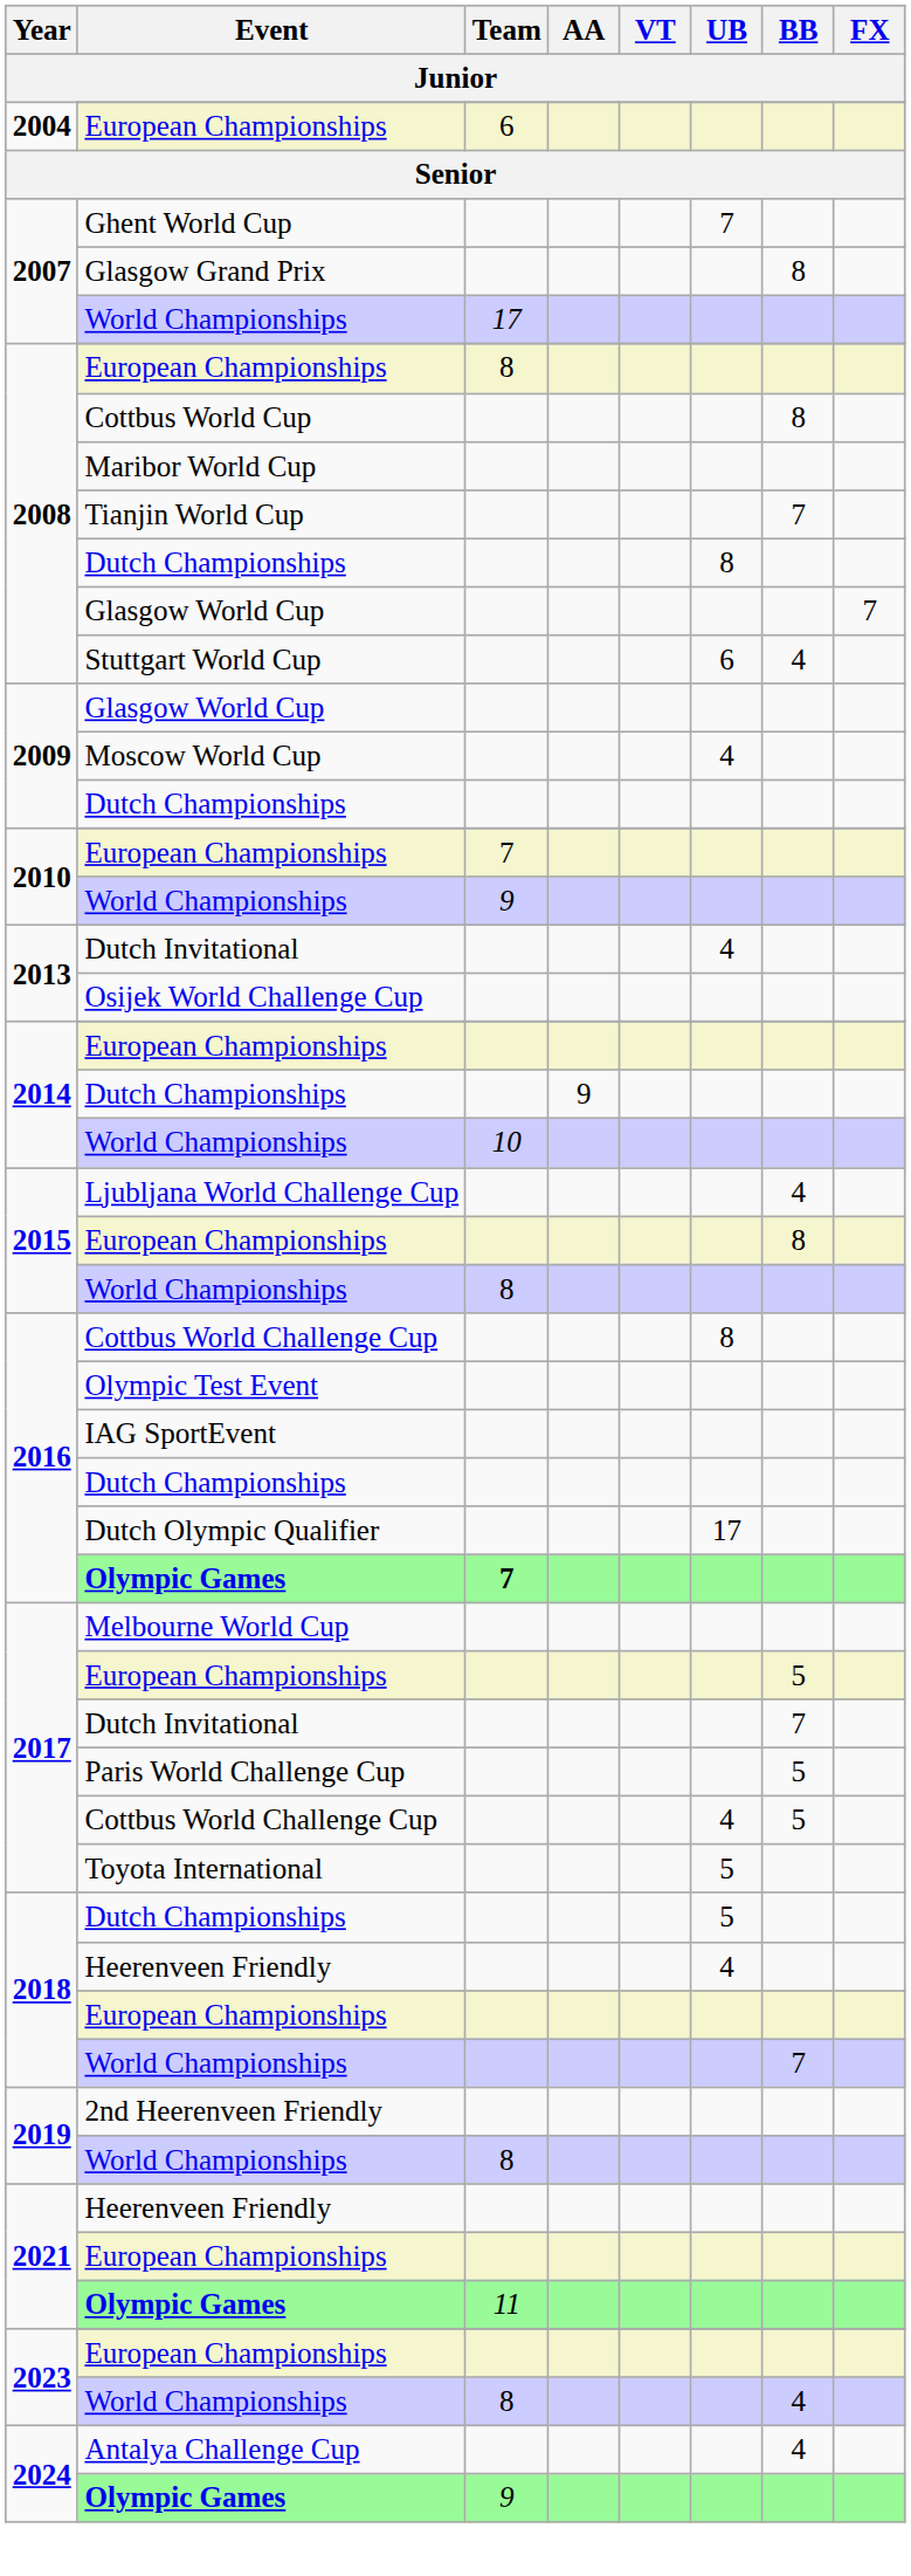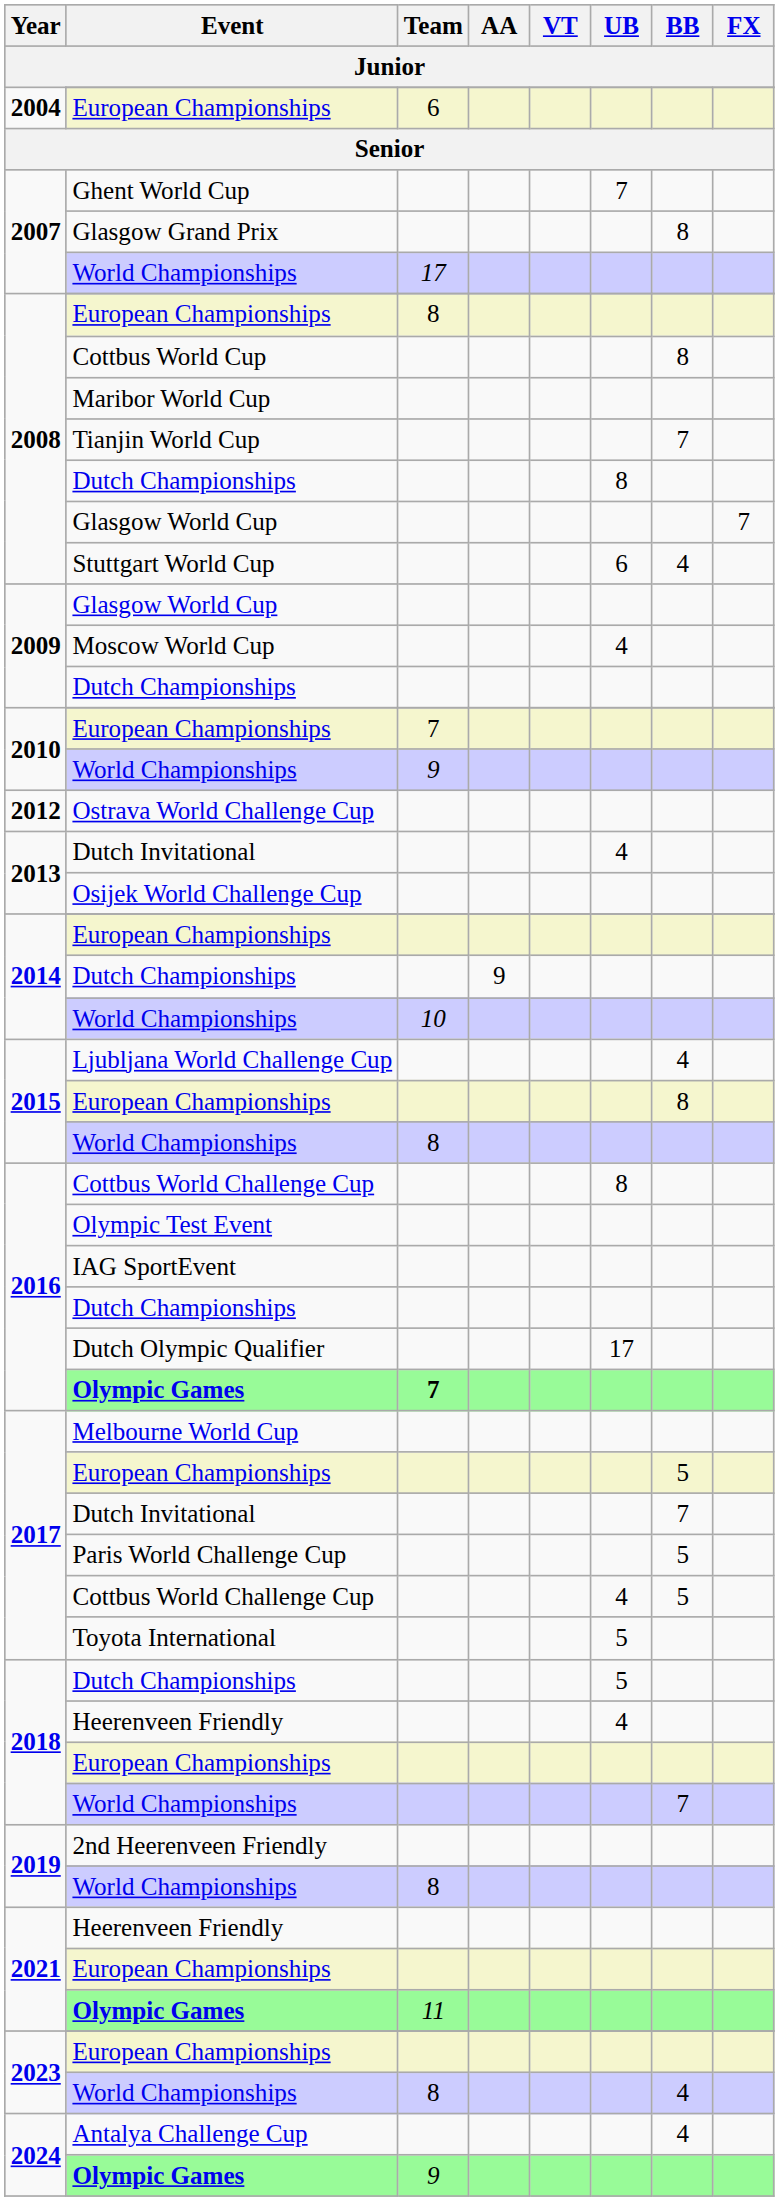+ row: 2012 | Ostrava World Challenge Cup
